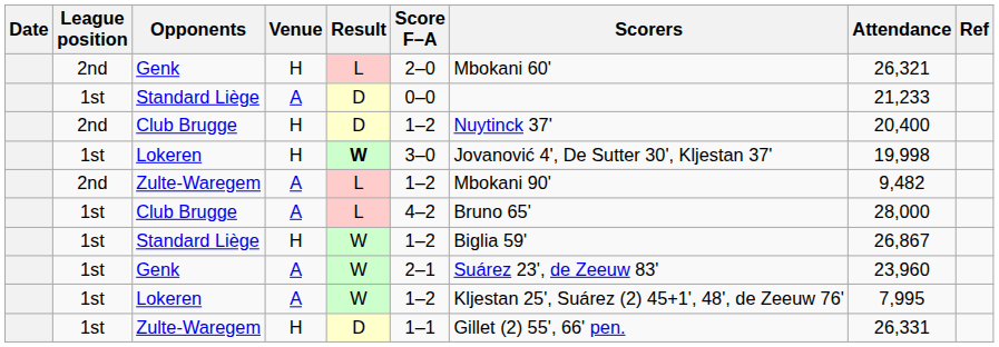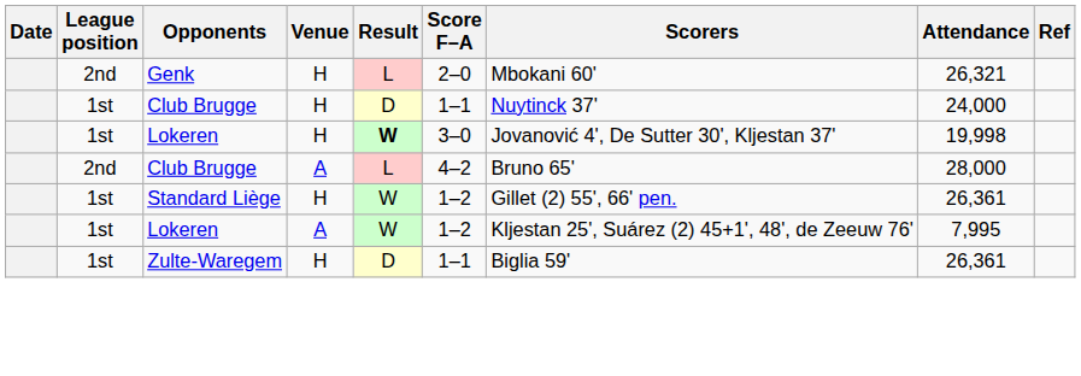- row: 1st | Standard Liège | A | D | 0–0 | 21,233
Club Brugge / H | League position: 2nd -> 1st
Club Brugge / H | Score F–A: 1–2 -> 1–1
Club Brugge / H | Attendance: 20,400 -> 24,000
- row: 2nd | Zulte-Waregem | A | L | 1–2 | Mbokani 90' | 9,482
Club Brugge / A | League position: 1st -> 2nd
Standard Liège / H | Scorers: Biglia 59' -> Gillet (2) 55', 66' pen.
Standard Liège / H | Attendance: 26,867 -> 26,361
- row: 1st | Genk | A | W | 2–1 | Suárez 23', de Zeeuw 83' | 23,960
Zulte-Waregem / H | Scorers: Gillet (2) 55', 66' pen. -> Biglia 59'
Zulte-Waregem / H | Attendance: 26,331 -> 26,361
